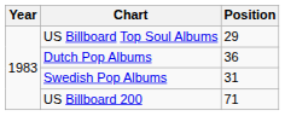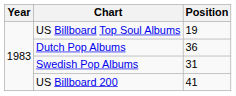US Billboard Top Soul Albums | Position: 29 -> 19
US Billboard 200 | Position: 71 -> 41
